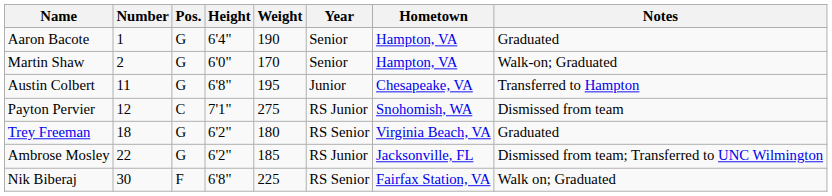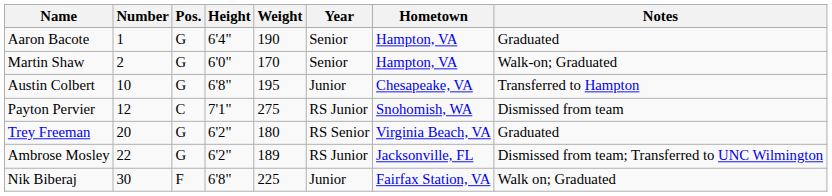Austin Colbert | Number: 11 -> 10
Trey Freeman | Number: 18 -> 20
Ambrose Mosley | Weight: 185 -> 189
Nik Biberaj | Year: RS Senior -> Junior
